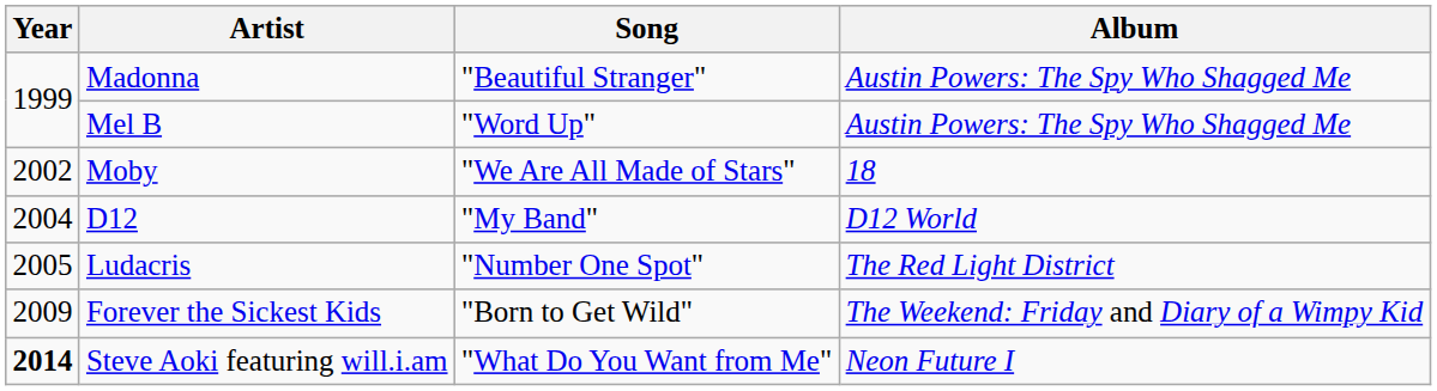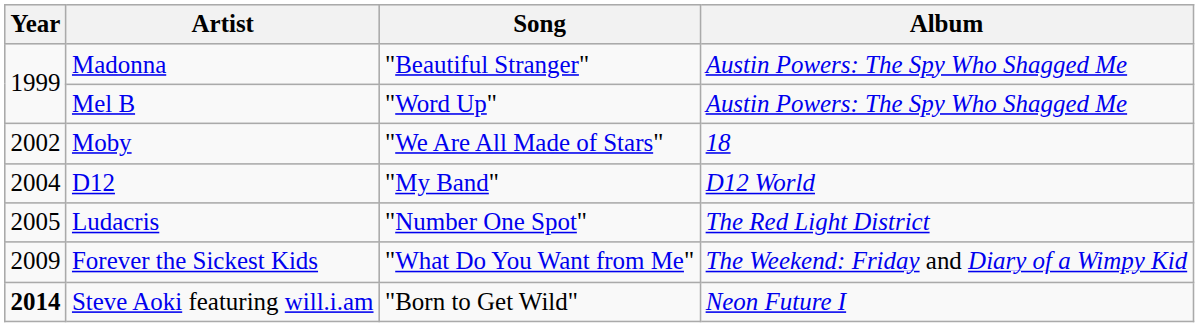Forever the Sickest Kids | Song: "Born to Get Wild" -> "What Do You Want from Me"
Steve Aoki featuring will.i.am | Song: "What Do You Want from Me" -> "Born to Get Wild"
